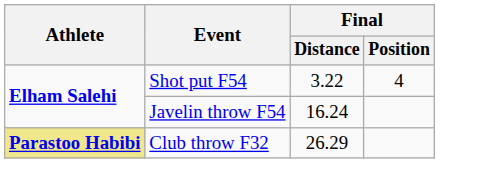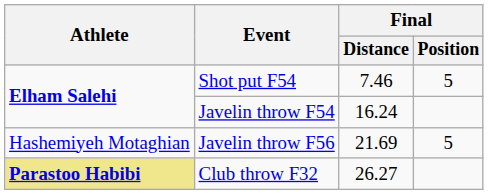Shot put F54 | Final / Distance: 3.22 -> 7.46
Shot put F54 | Final / Position: 4 -> 5
+ row: Hashemiyeh Motaghian | Javelin throw F56 | 21.69 | 5
Club throw F32 | Final / Distance: 26.29 -> 26.27
